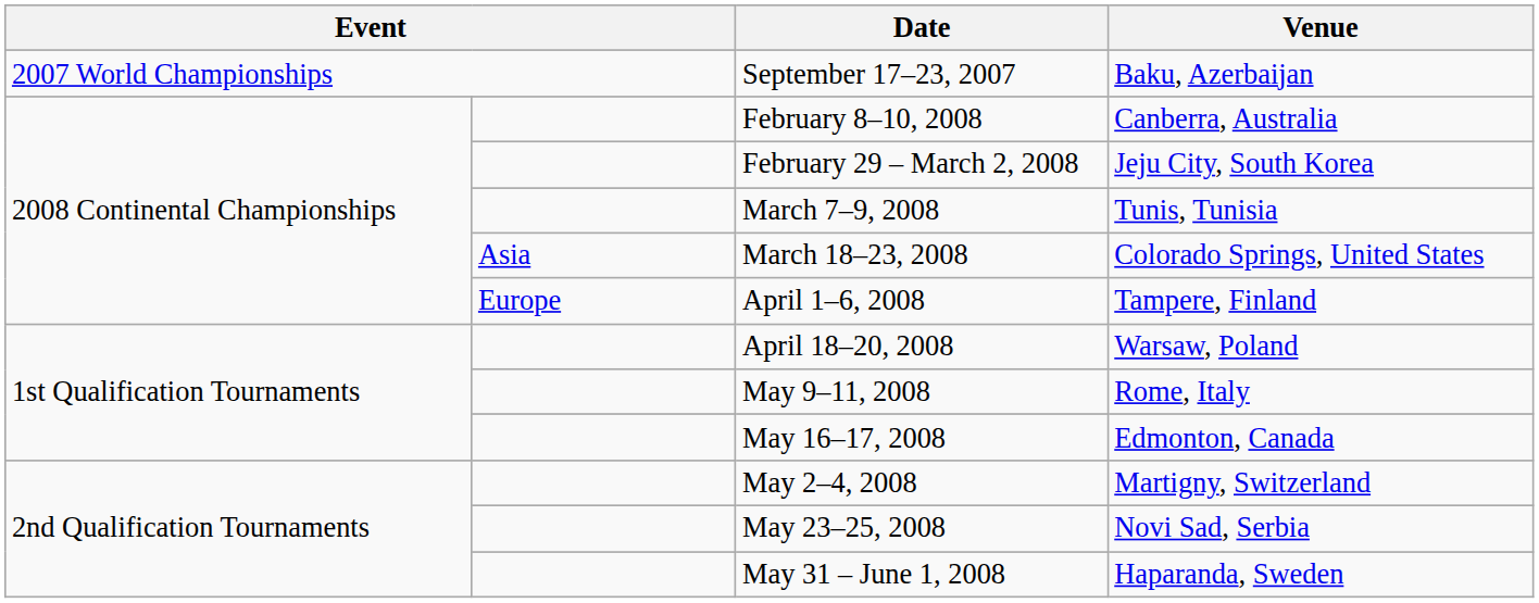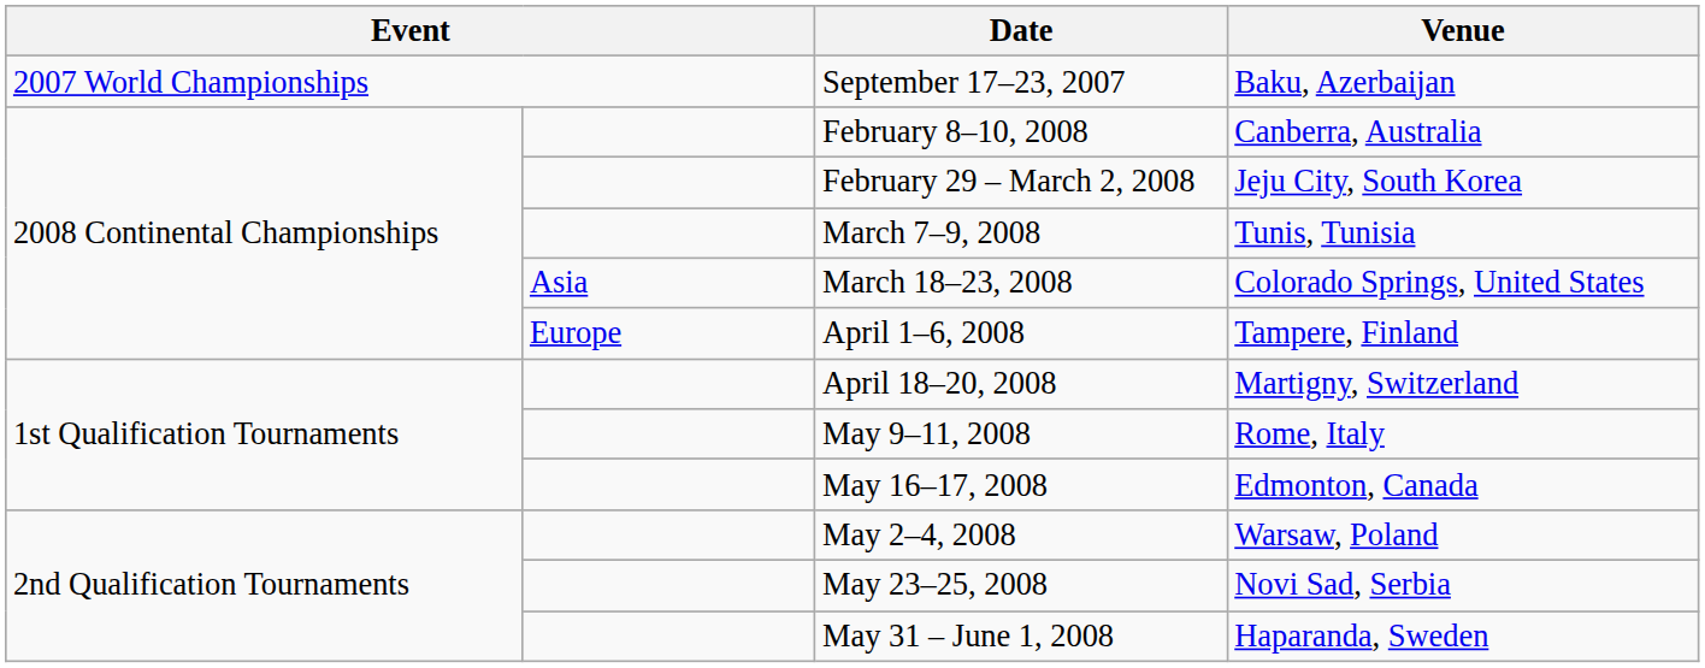April 18–20, 2008 | Venue: Warsaw, Poland -> Martigny, Switzerland
May 2–4, 2008 | Venue: Martigny, Switzerland -> Warsaw, Poland
